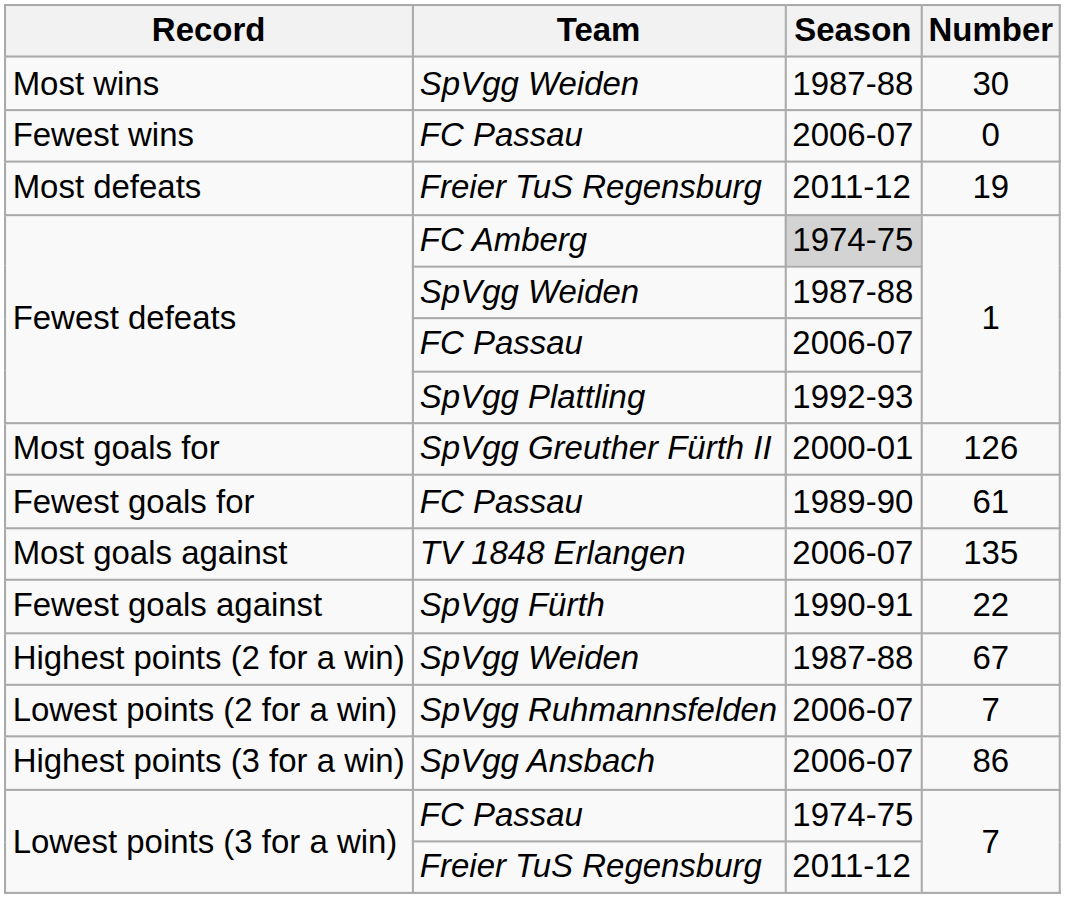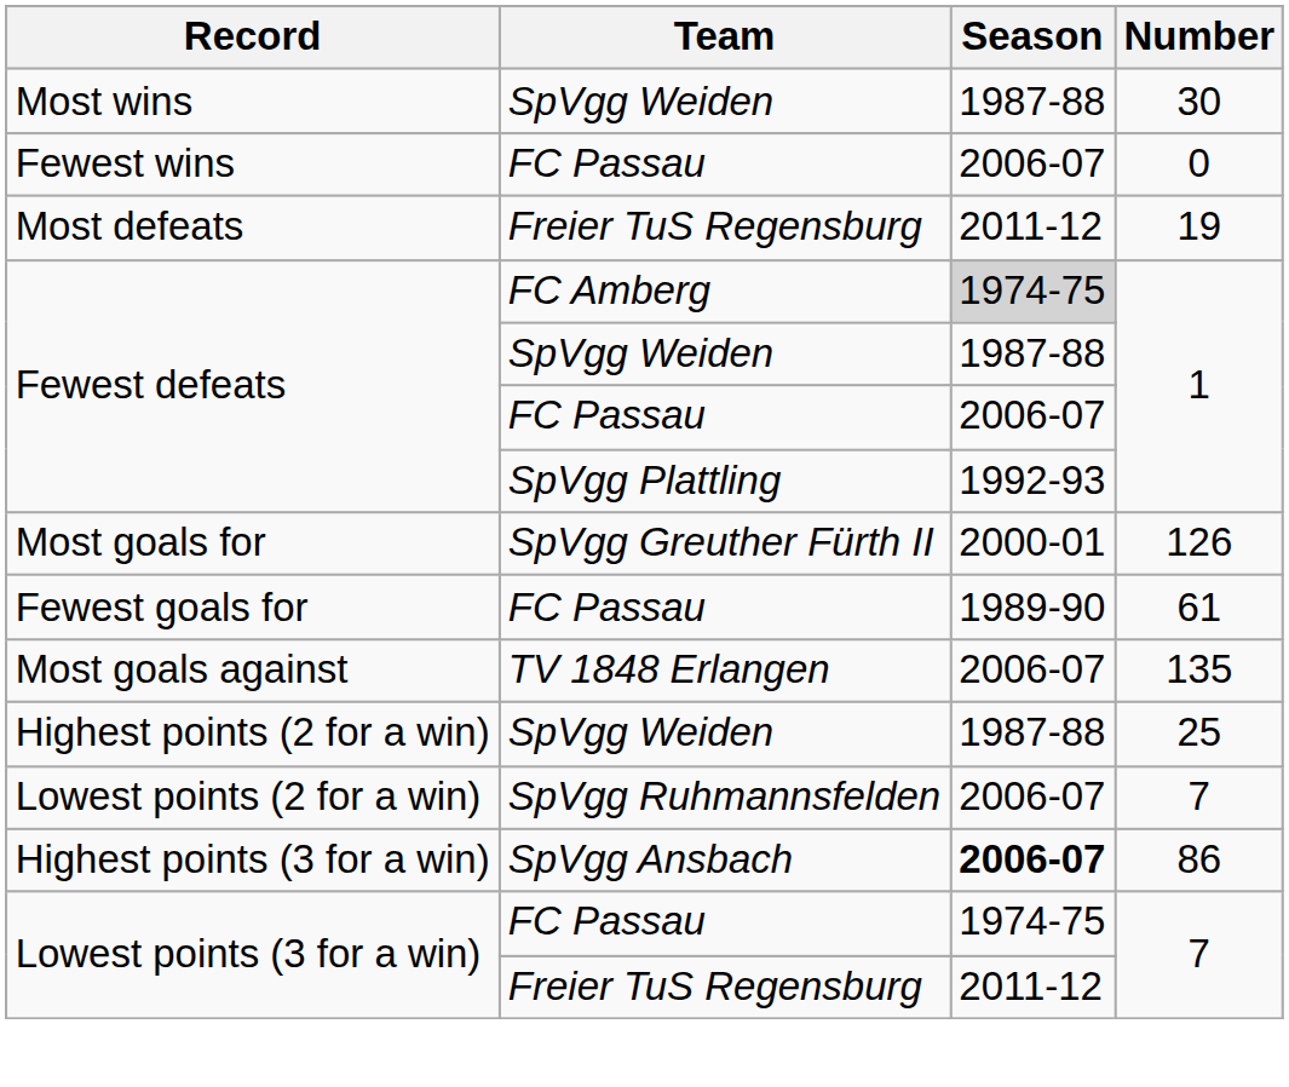- row: Fewest goals against | SpVgg Fürth | 1990-91 | 22
Highest points (2 for a win) | Number: 67 -> 25
Highest points (3 for a win) | Season: normal -> bold
